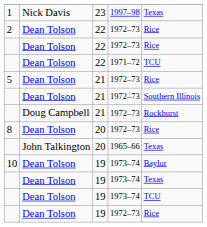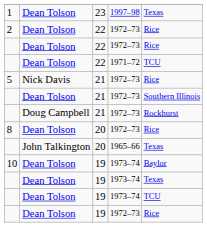1 | column 2: Nick Davis -> Dean Tolson
5 | column 2: Dean Tolson -> Nick Davis
